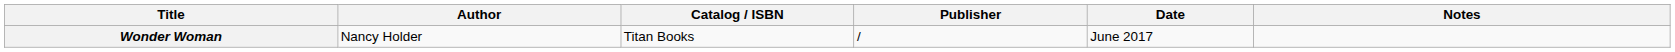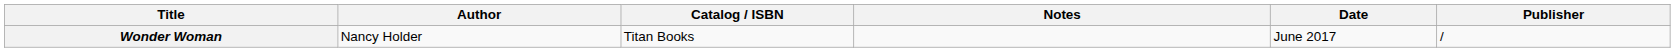columns swapped: Publisher <-> Notes
